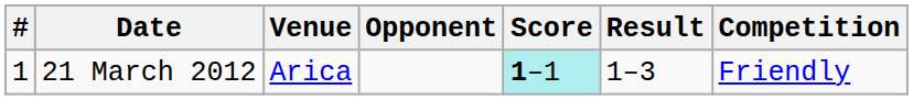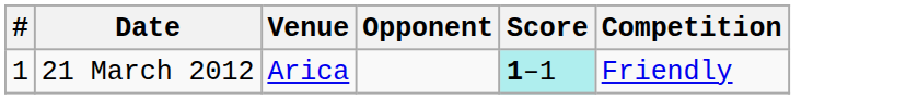- column: Result | 1–3
